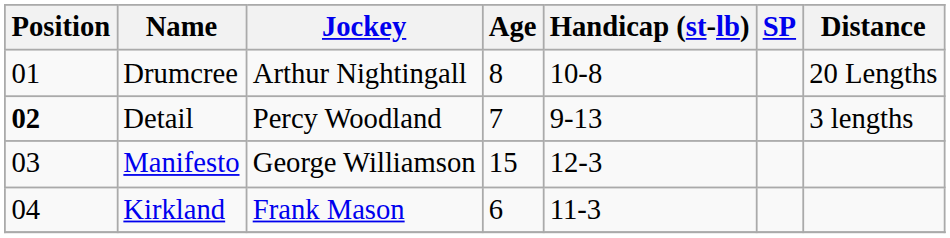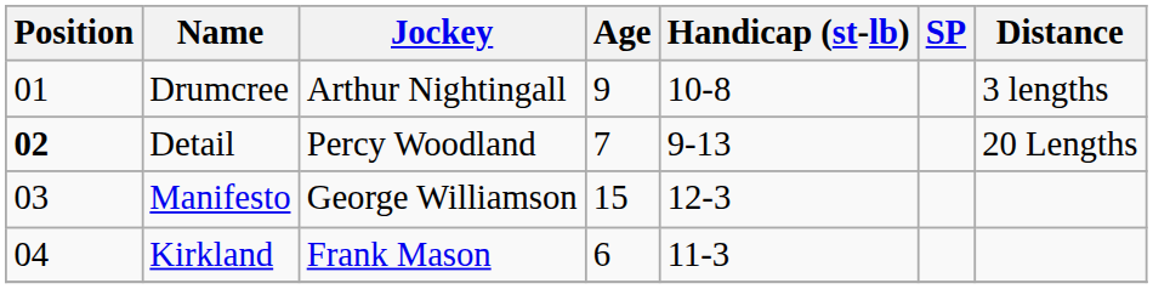Drumcree | Age: 8 -> 9
Drumcree | Distance: 20 Lengths -> 3 lengths
Detail | Distance: 3 lengths -> 20 Lengths
